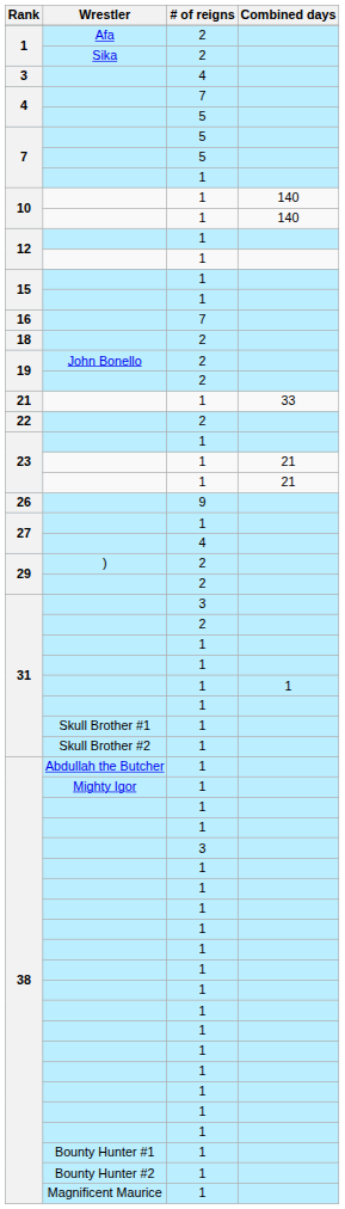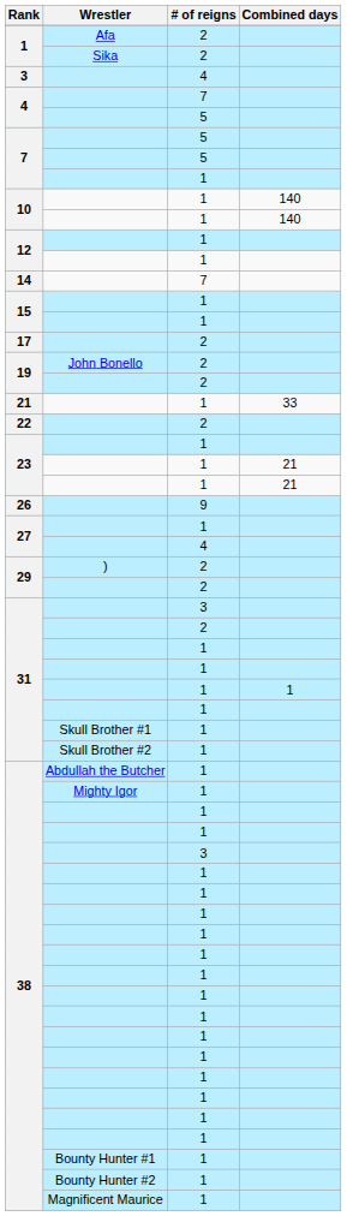+ row: 14 | 7
- row: 16 | 7
+ row: 17 | 2
- row: 18 | 2
